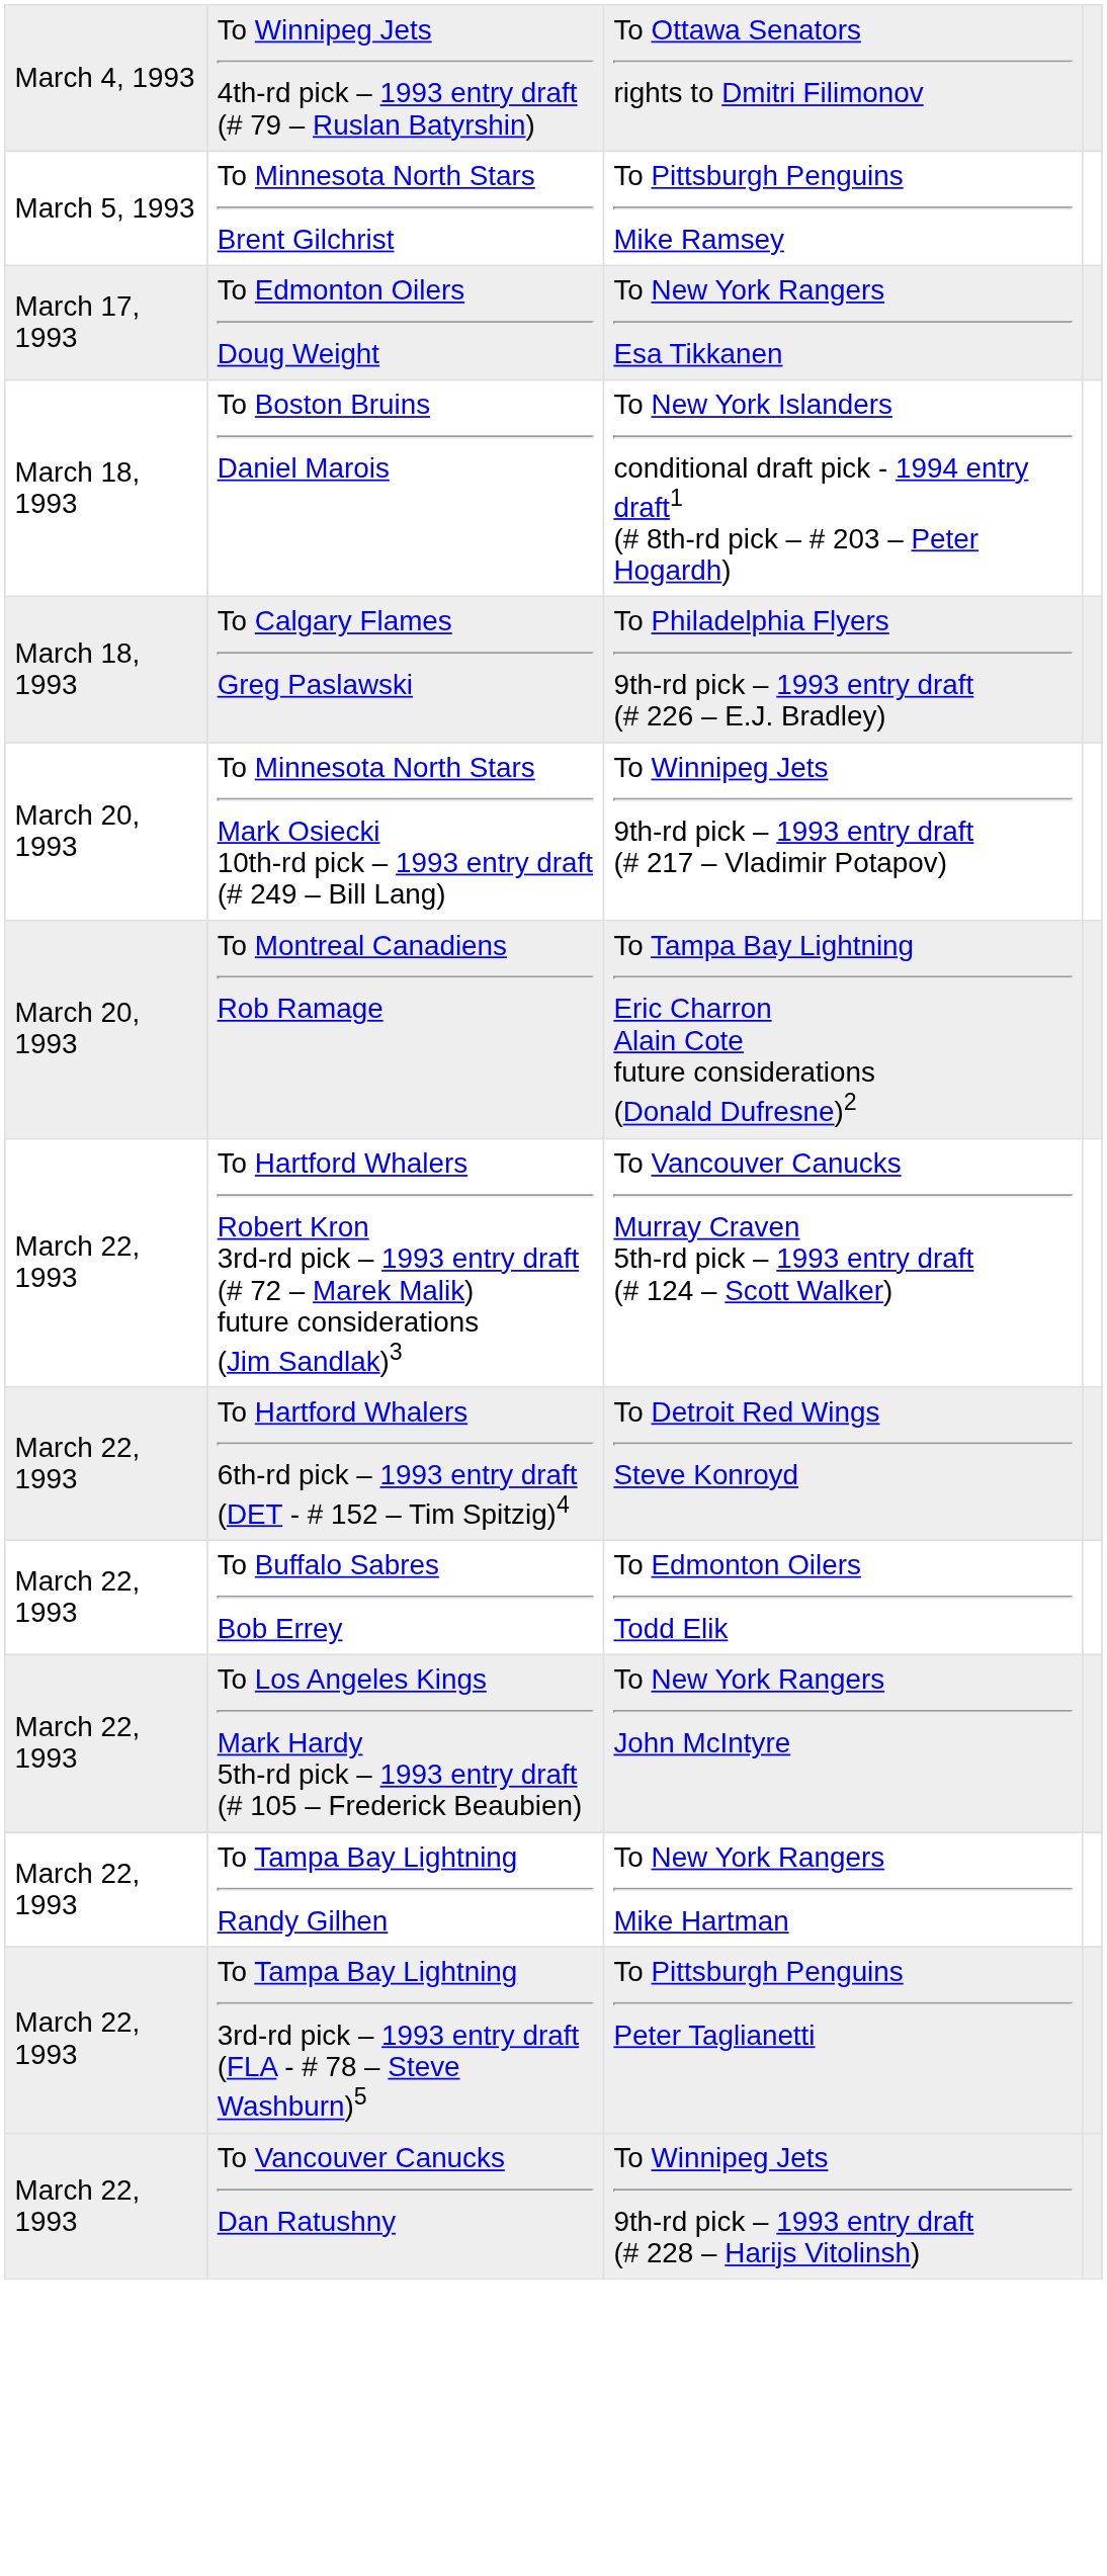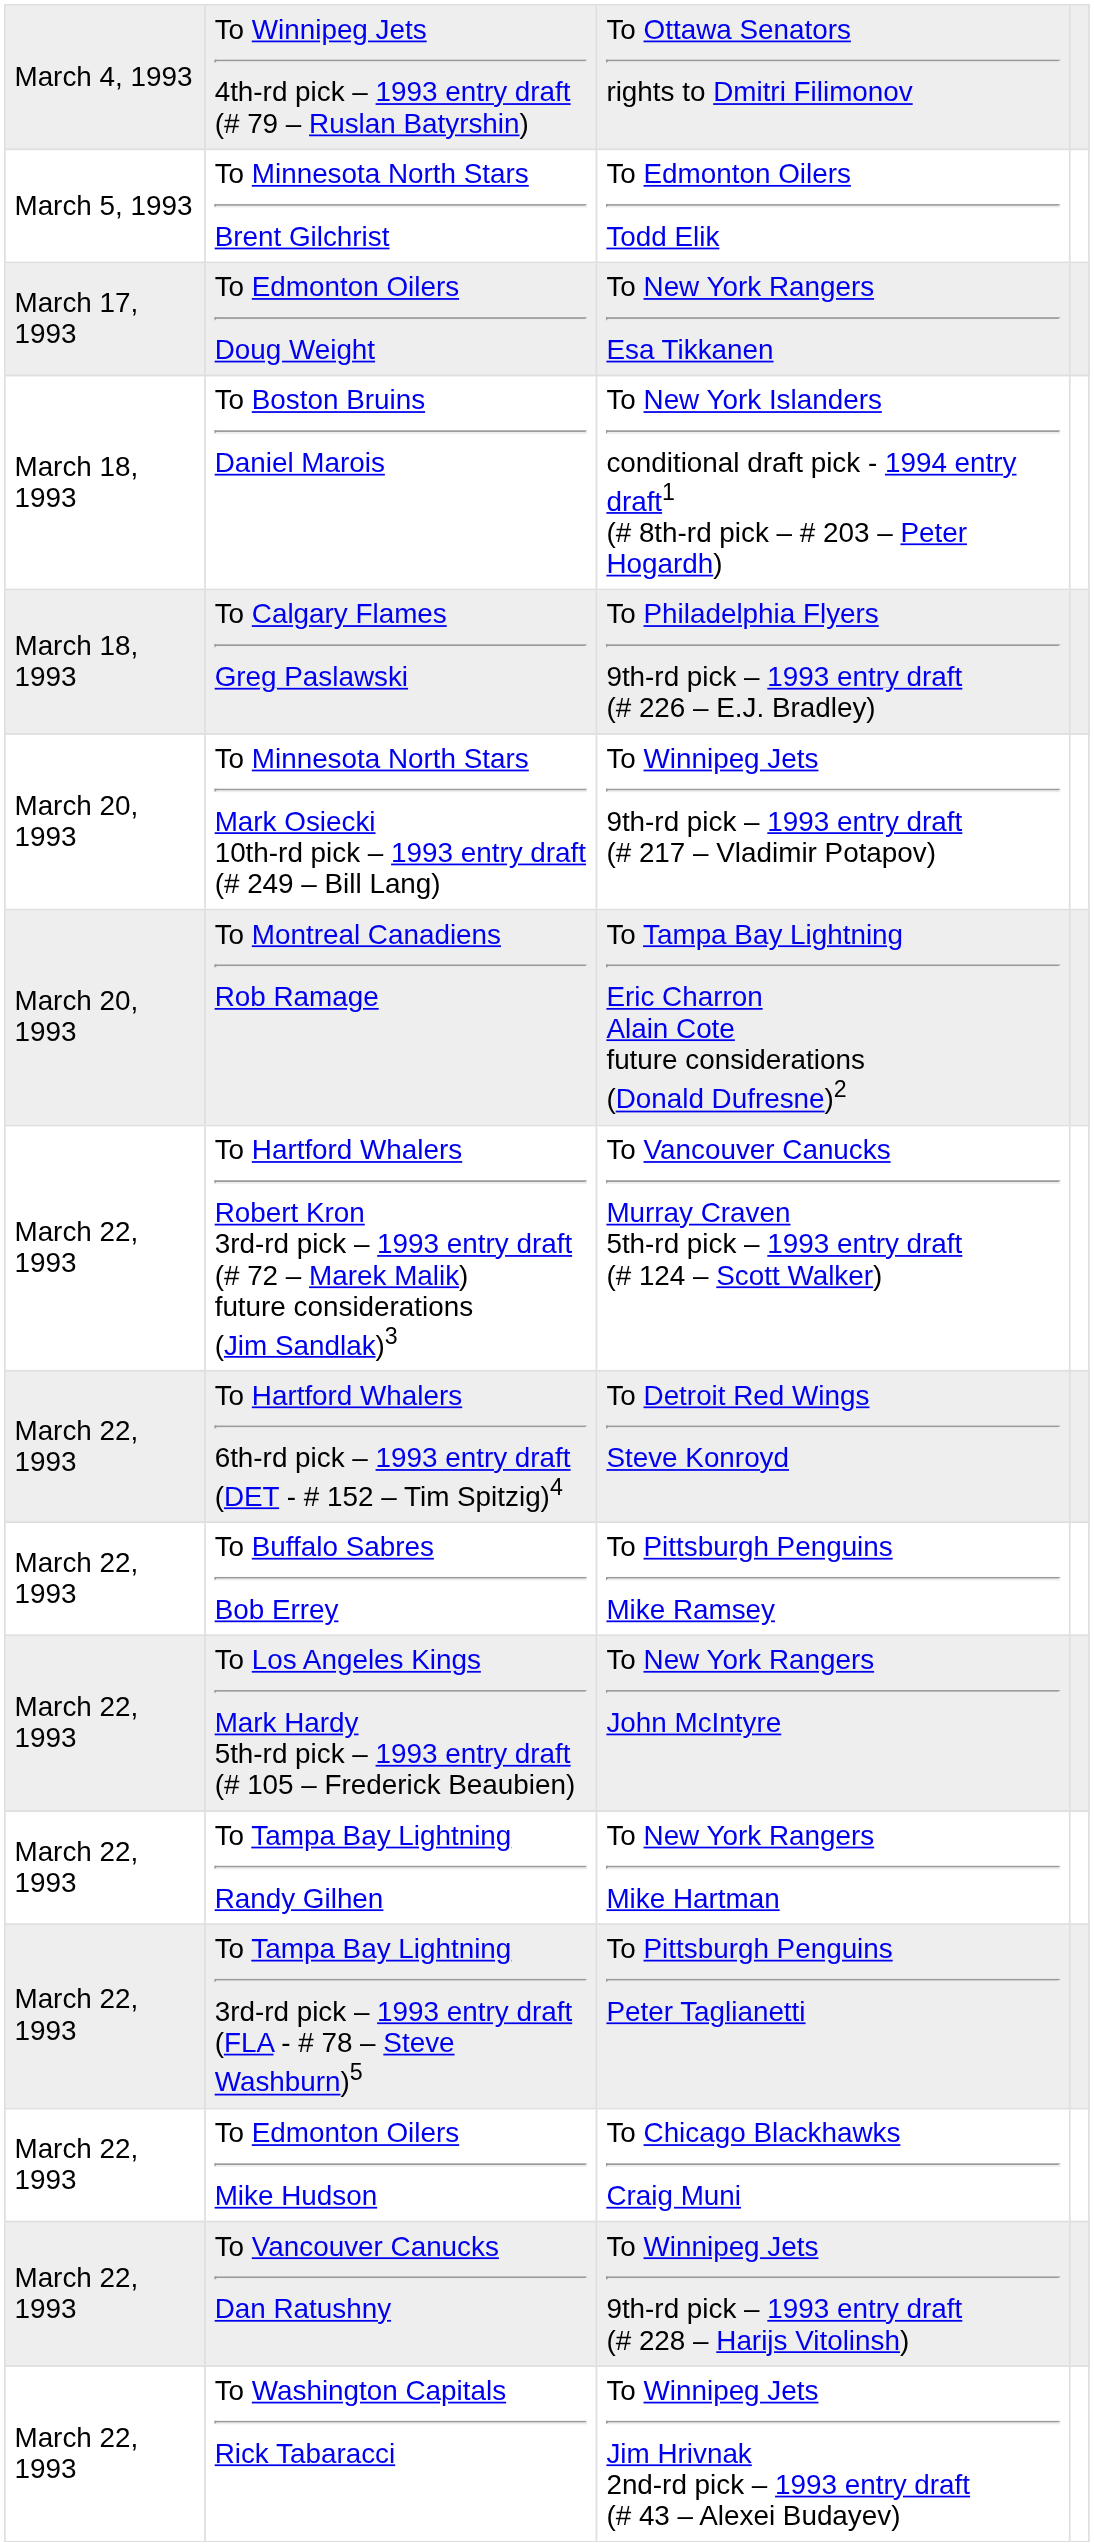To Minnesota North Stars Brent Gilchrist | column 3: To Pittsburgh Penguins Mike Ramsey -> To Edmonton Oilers Todd Elik
To Buffalo Sabres Bob Errey | column 3: To Edmonton Oilers Todd Elik -> To Pittsburgh Penguins Mike Ramsey
+ row: March 22, 1993 | To Edmonton Oilers Mike Hudson | To Chicago Blackhawks Craig Muni
+ row: March 22, 1993 | To Washington Capitals Rick Tabaracci | To Winnipeg Jets Jim Hrivnak 2nd-rd pick – 1993 entry draft (# 43 – Alexei Budayev)
